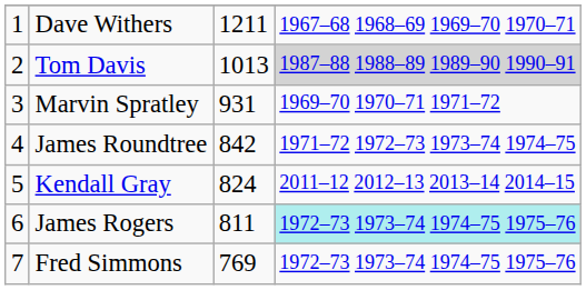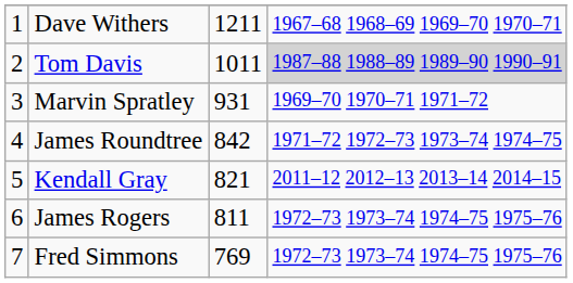Tom Davis | column 3: 1013 -> 1011
Kendall Gray | column 3: 824 -> 821
James Rogers | column 4: paleturquoise background -> no background
